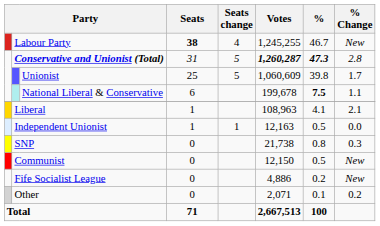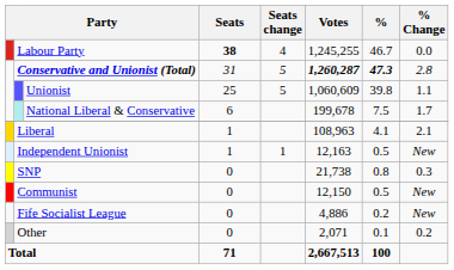Labour Party | % Change: New -> 0.0
Unionist | % Change: 1.7 -> 1.1
National Liberal & Conservative | %: bold -> normal
National Liberal & Conservative | % Change: 1.1 -> 1.7
Independent Unionist | % Change: 0.0 -> New
